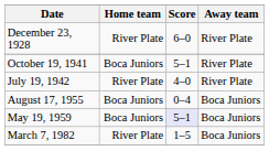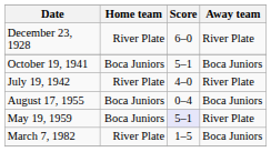October 19, 1941 | Away team: River Plate -> Boca Juniors
May 19, 1959 | Away team: Boca Juniors -> River Plate
